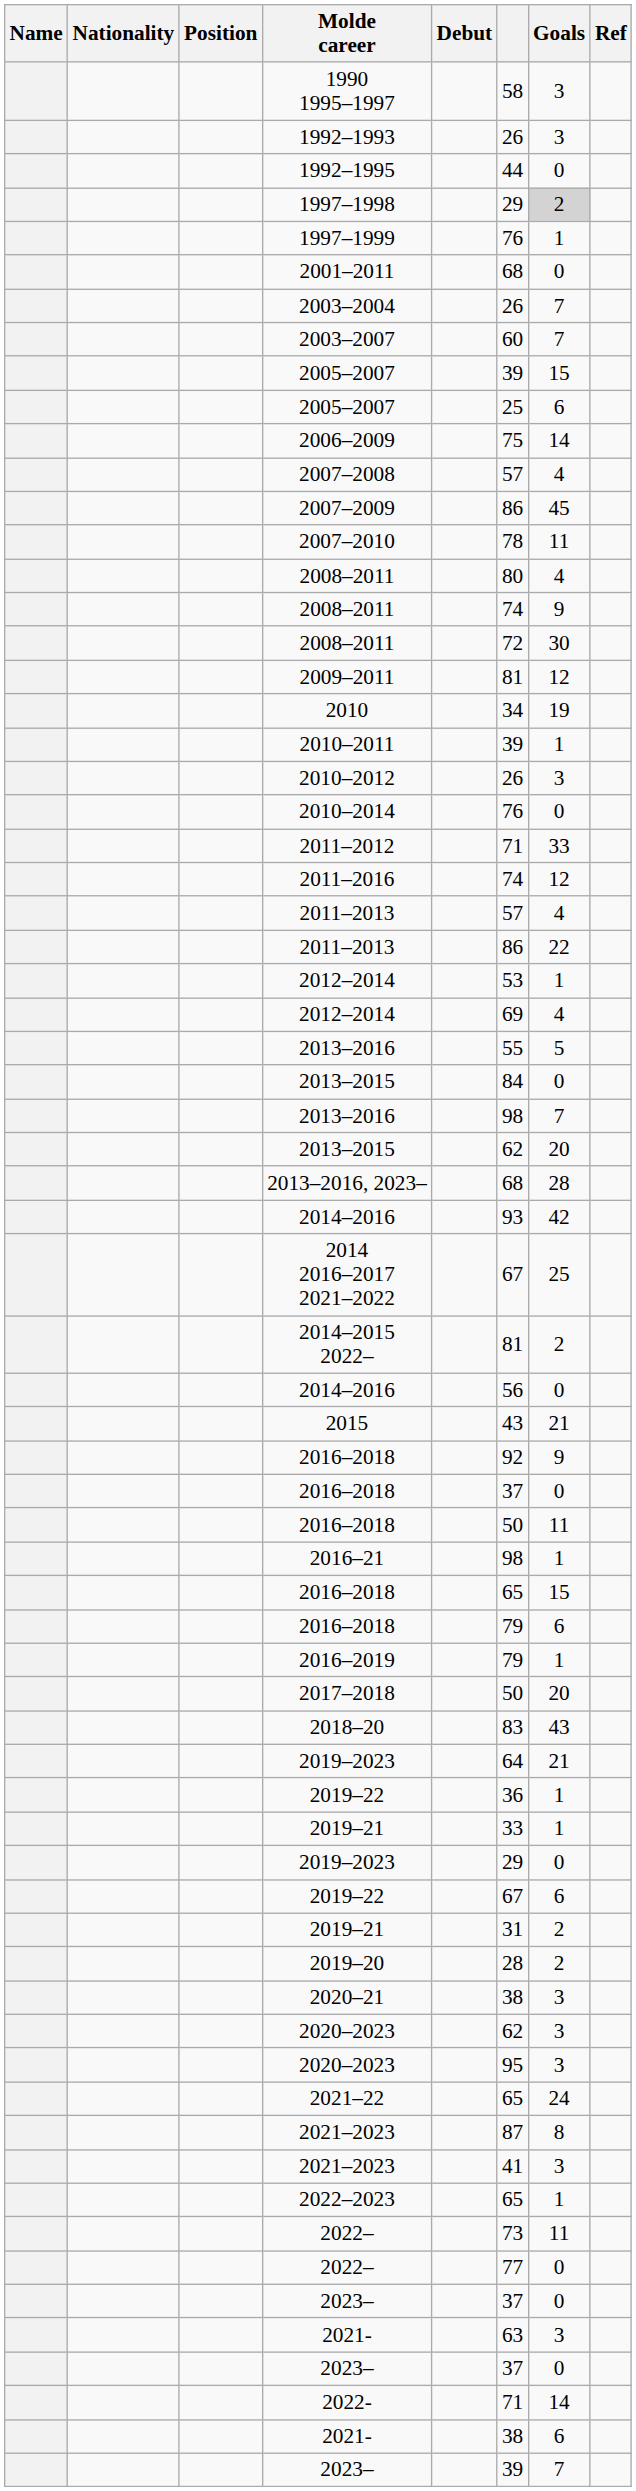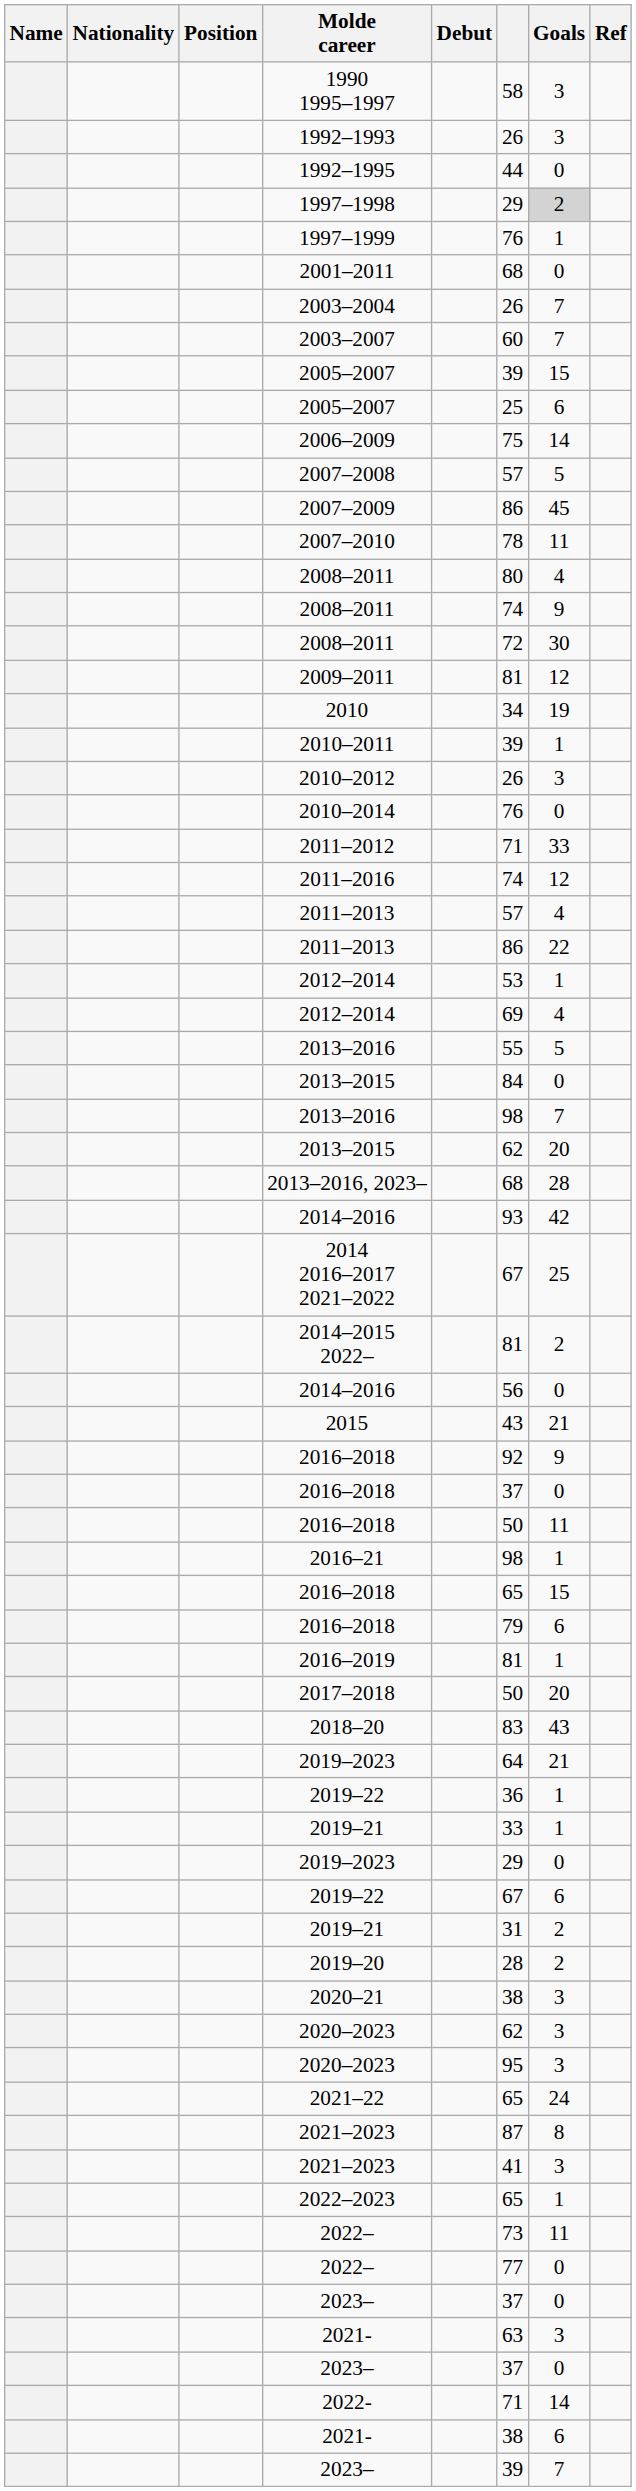2007–2008 | Goals: 4 -> 5
2016–2019 | column 6: 79 -> 81
